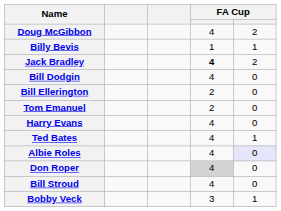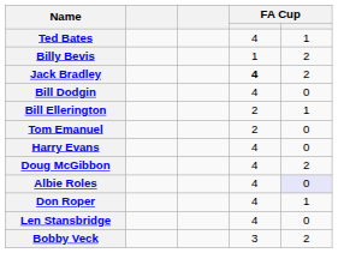rows swapped: Ted Bates <-> Doug McGibbon
Billy Bevis | column 5: 1 -> 2
Bill Ellerington | column 5: 0 -> 1
Don Roper | column 4: lightgrey background -> no background
Don Roper | column 5: 0 -> 1
+ row: Len Stansbridge | 4 | 0
- row: Bill Stroud | 4 | 0
Bobby Veck | column 5: 1 -> 2
